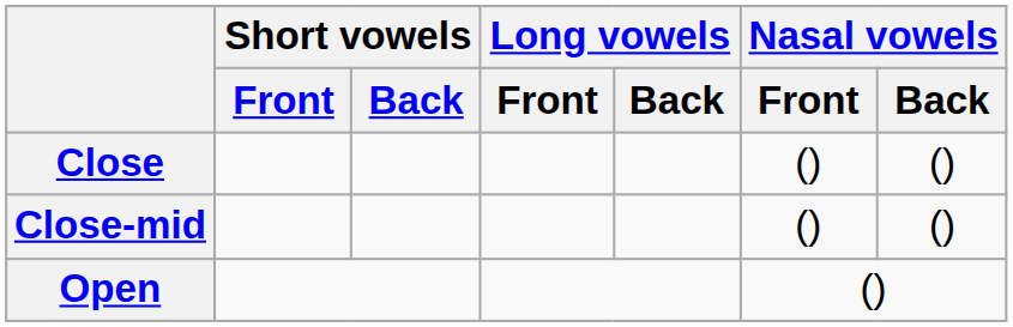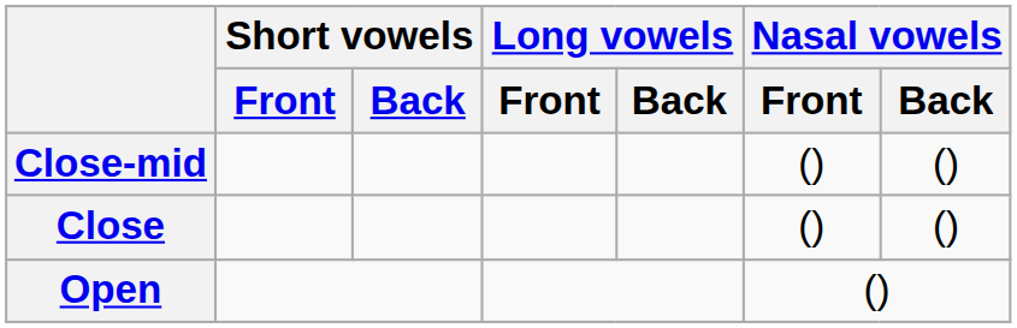rows swapped: Close <-> Close-mid
